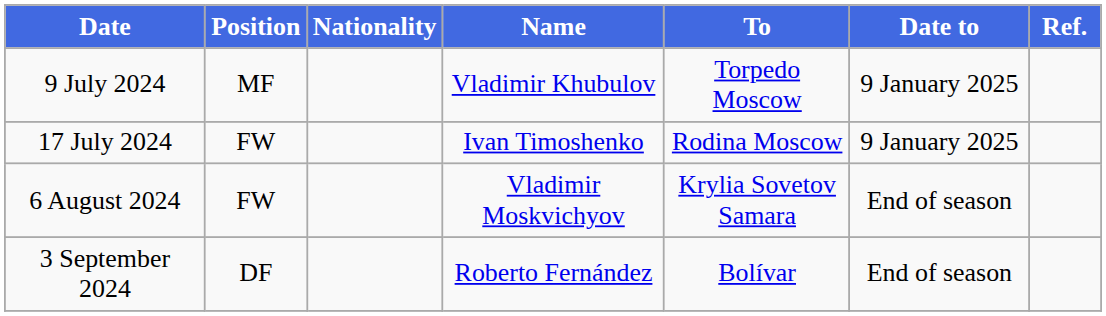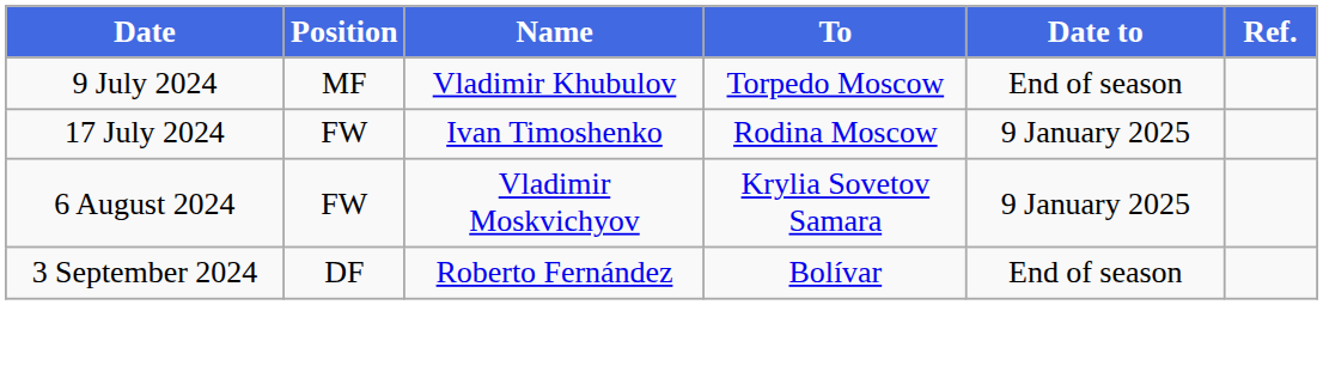- column: Nationality
9 July 2024 | Date to: 9 January 2025 -> End of season
6 August 2024 | Date to: End of season -> 9 January 2025
